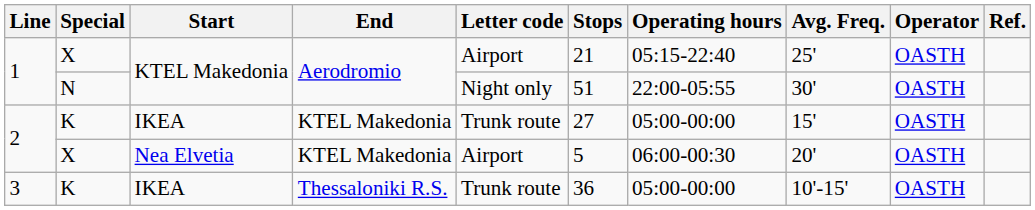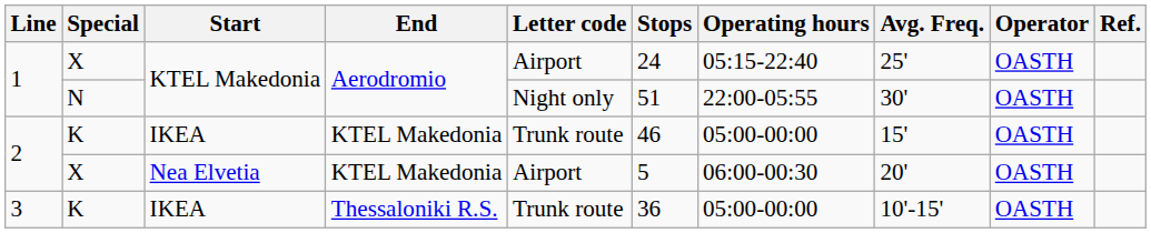1 / X | Stops: 21 -> 24
2 / K | Stops: 27 -> 46
